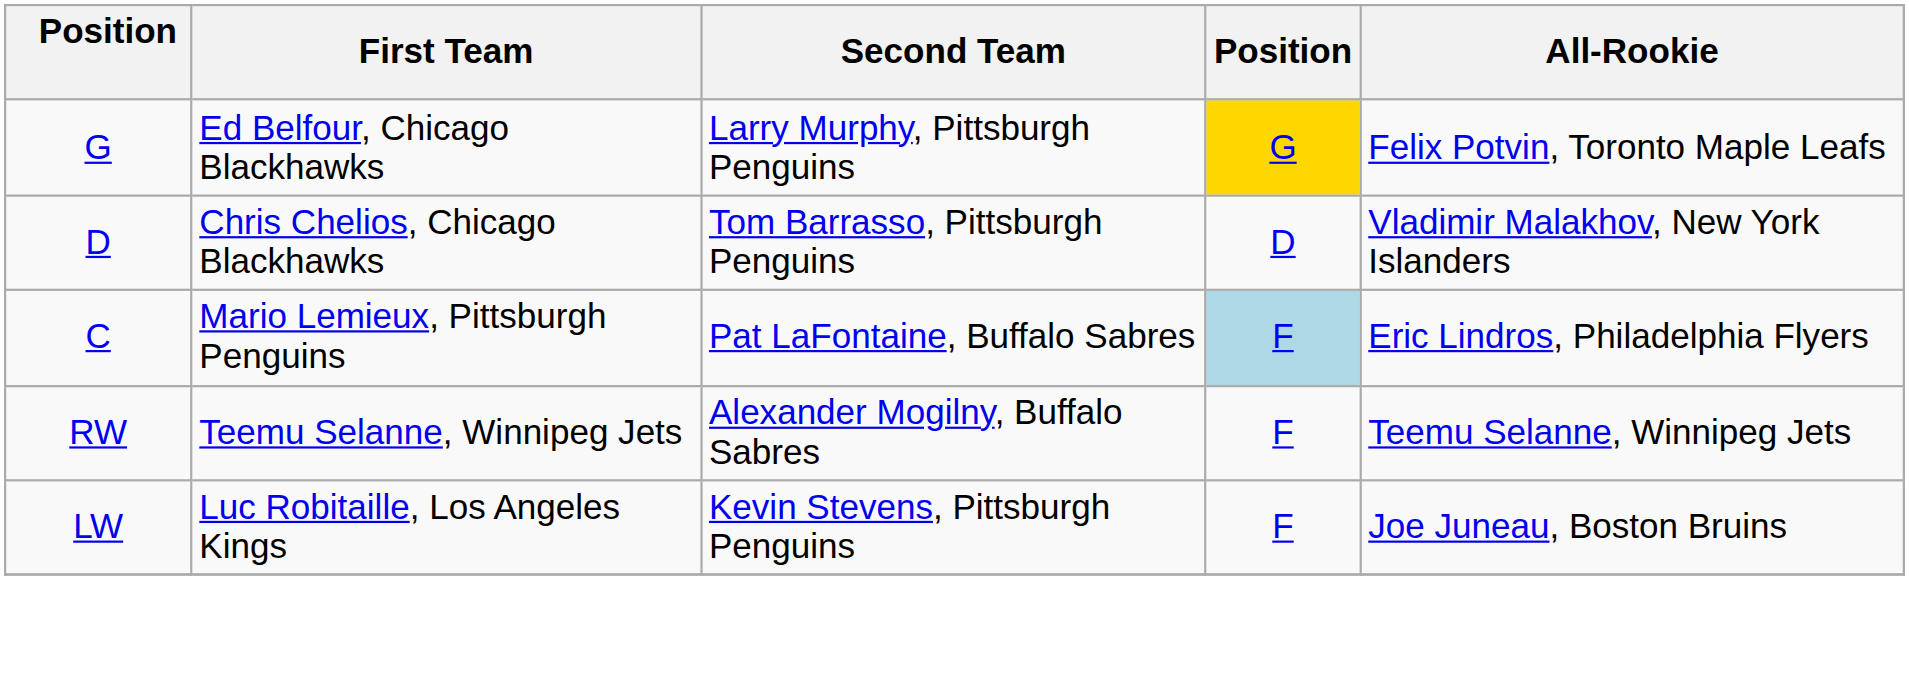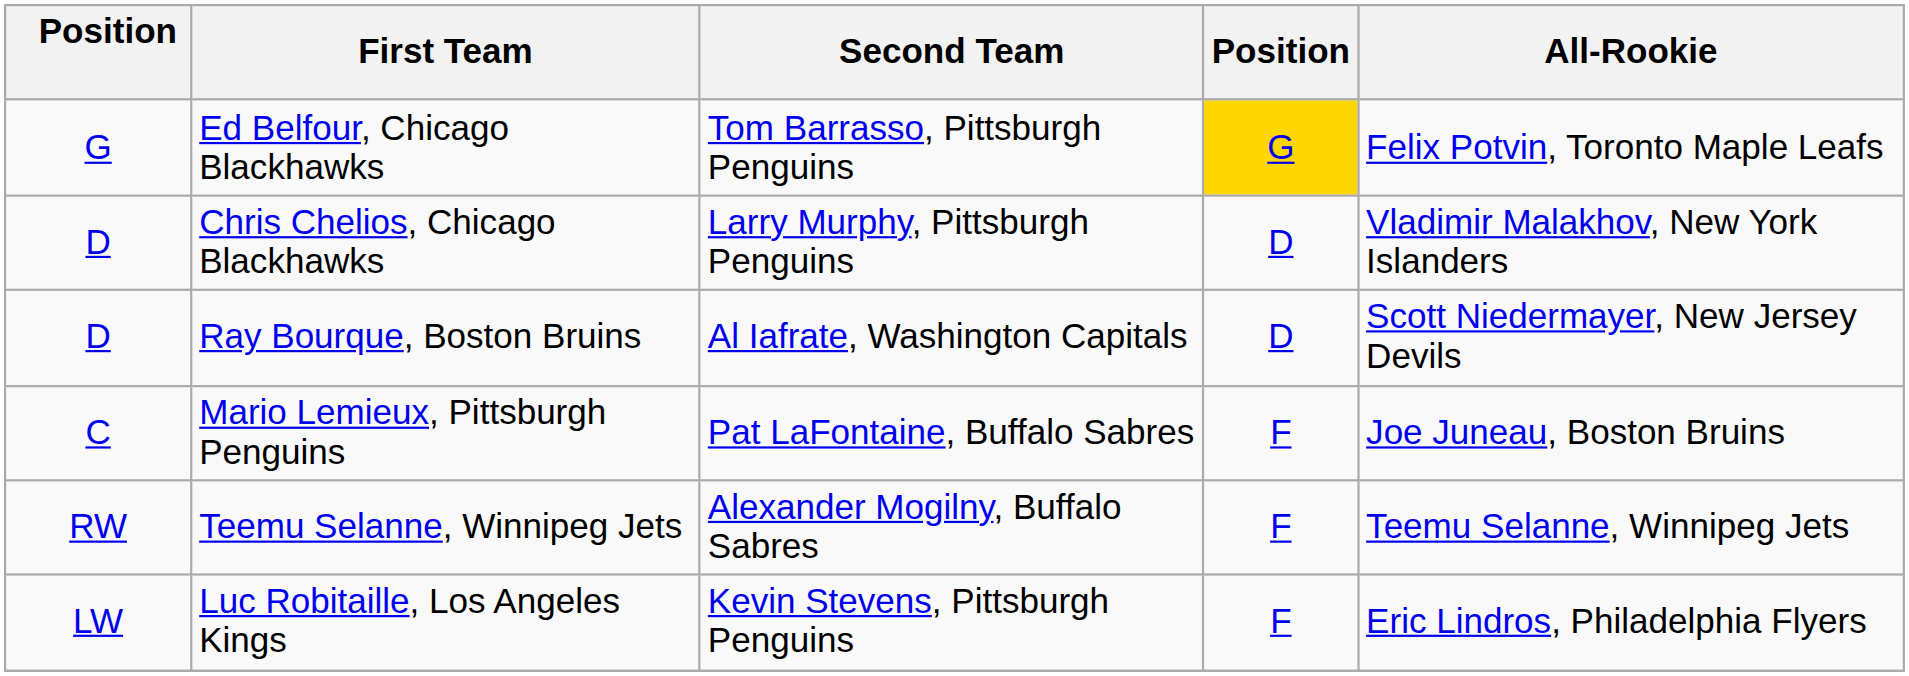Ed Belfour, Chicago Blackhawks | Second Team: Larry Murphy, Pittsburgh Penguins -> Tom Barrasso, Pittsburgh Penguins
Chris Chelios, Chicago Blackhawks | Second Team: Tom Barrasso, Pittsburgh Penguins -> Larry Murphy, Pittsburgh Penguins
+ row: D | Ray Bourque, Boston Bruins | Al Iafrate, Washington Capitals | D | Scott Niedermayer, New Jersey Devils
Mario Lemieux, Pittsburgh Penguins | column 4: lightblue background -> no background
Mario Lemieux, Pittsburgh Penguins | All-Rookie: Eric Lindros, Philadelphia Flyers -> Joe Juneau, Boston Bruins
Luc Robitaille, Los Angeles Kings | All-Rookie: Joe Juneau, Boston Bruins -> Eric Lindros, Philadelphia Flyers
